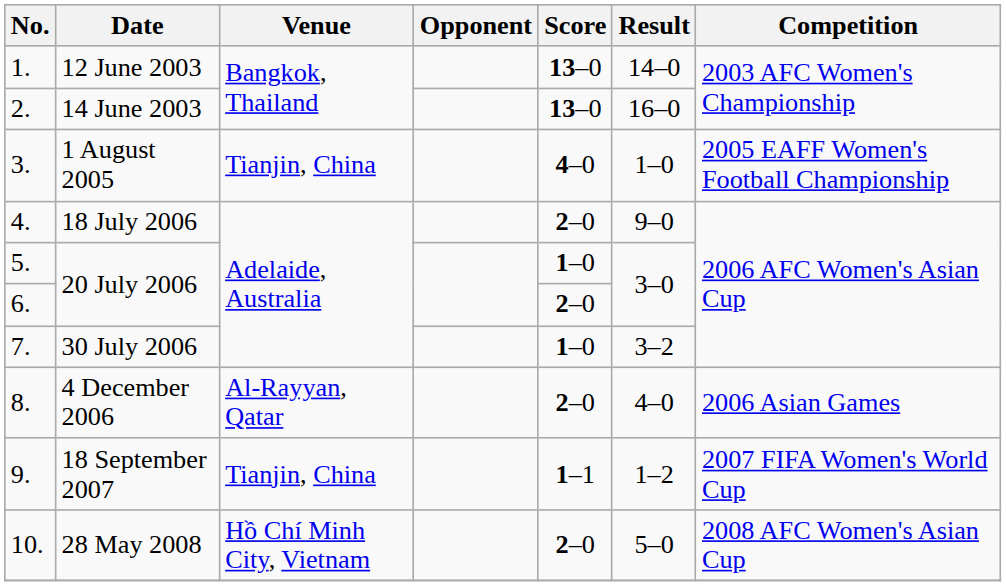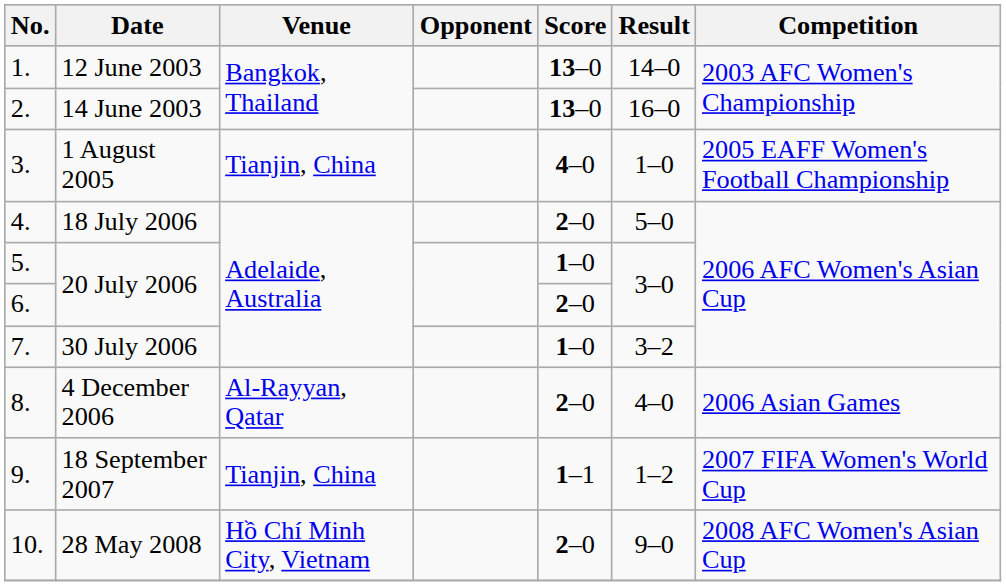18 July 2006 | Result: 9–0 -> 5–0
28 May 2008 | Result: 5–0 -> 9–0
